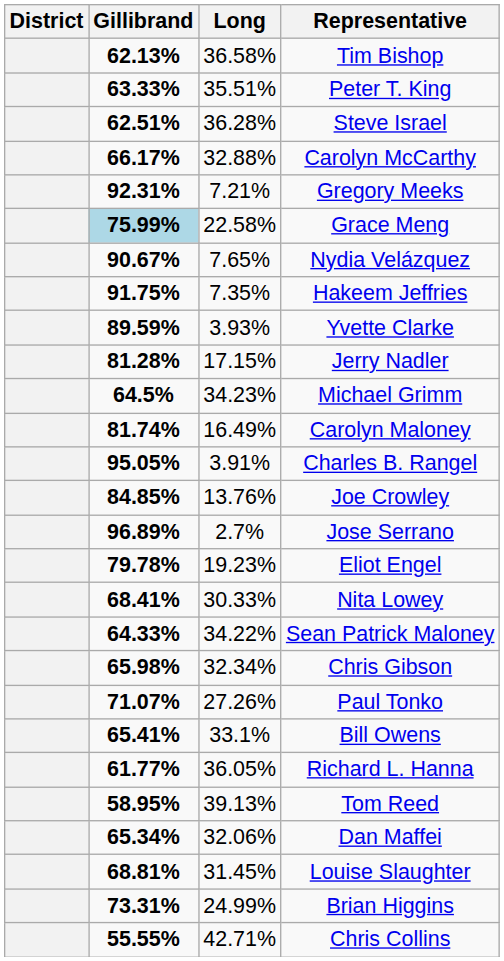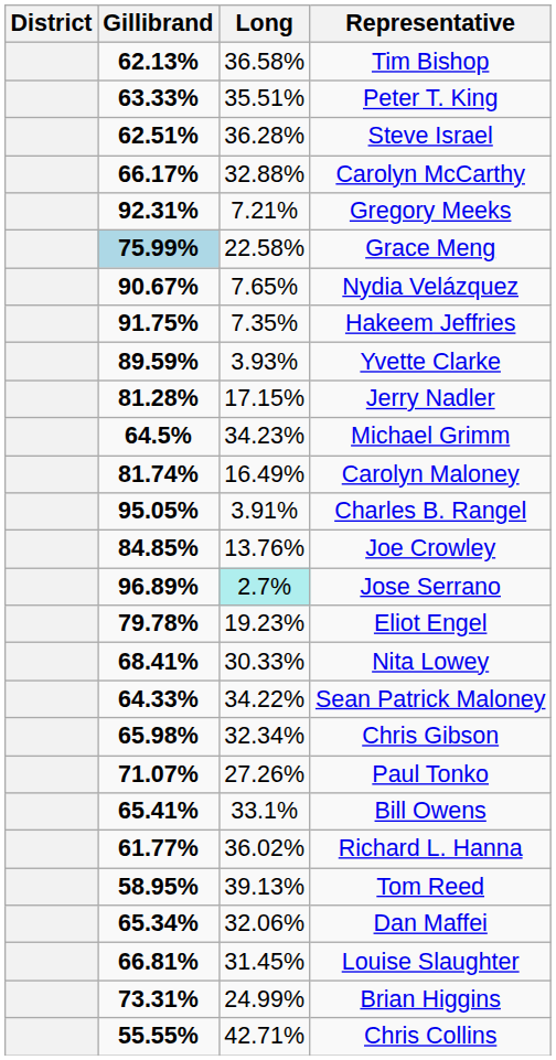Jose Serrano | Long: no background -> paleturquoise background
Richard L. Hanna | Long: 36.05% -> 36.02%
Louise Slaughter | Gillibrand: 68.81% -> 66.81%
